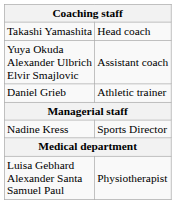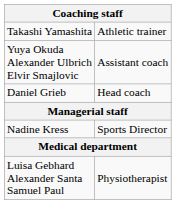Takashi Yamashita | column 2: Head coach -> Athletic trainer
Daniel Grieb | column 2: Athletic trainer -> Head coach
